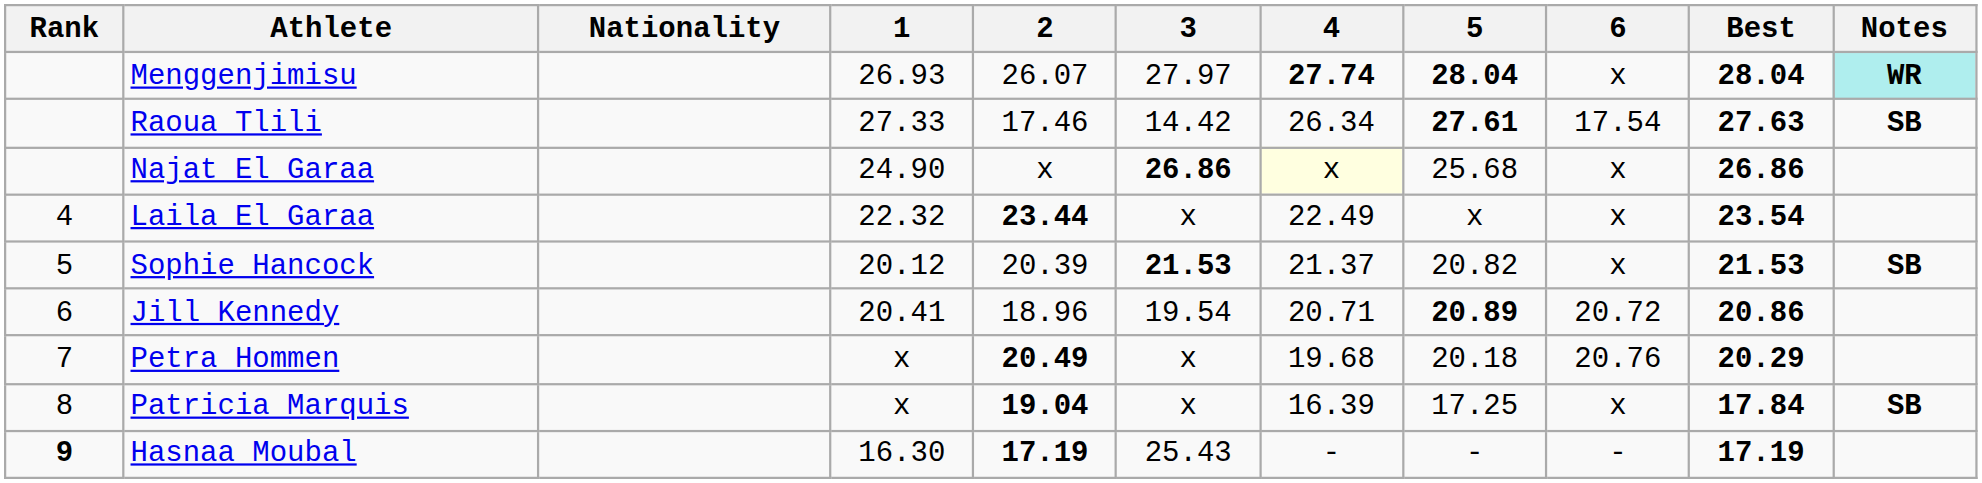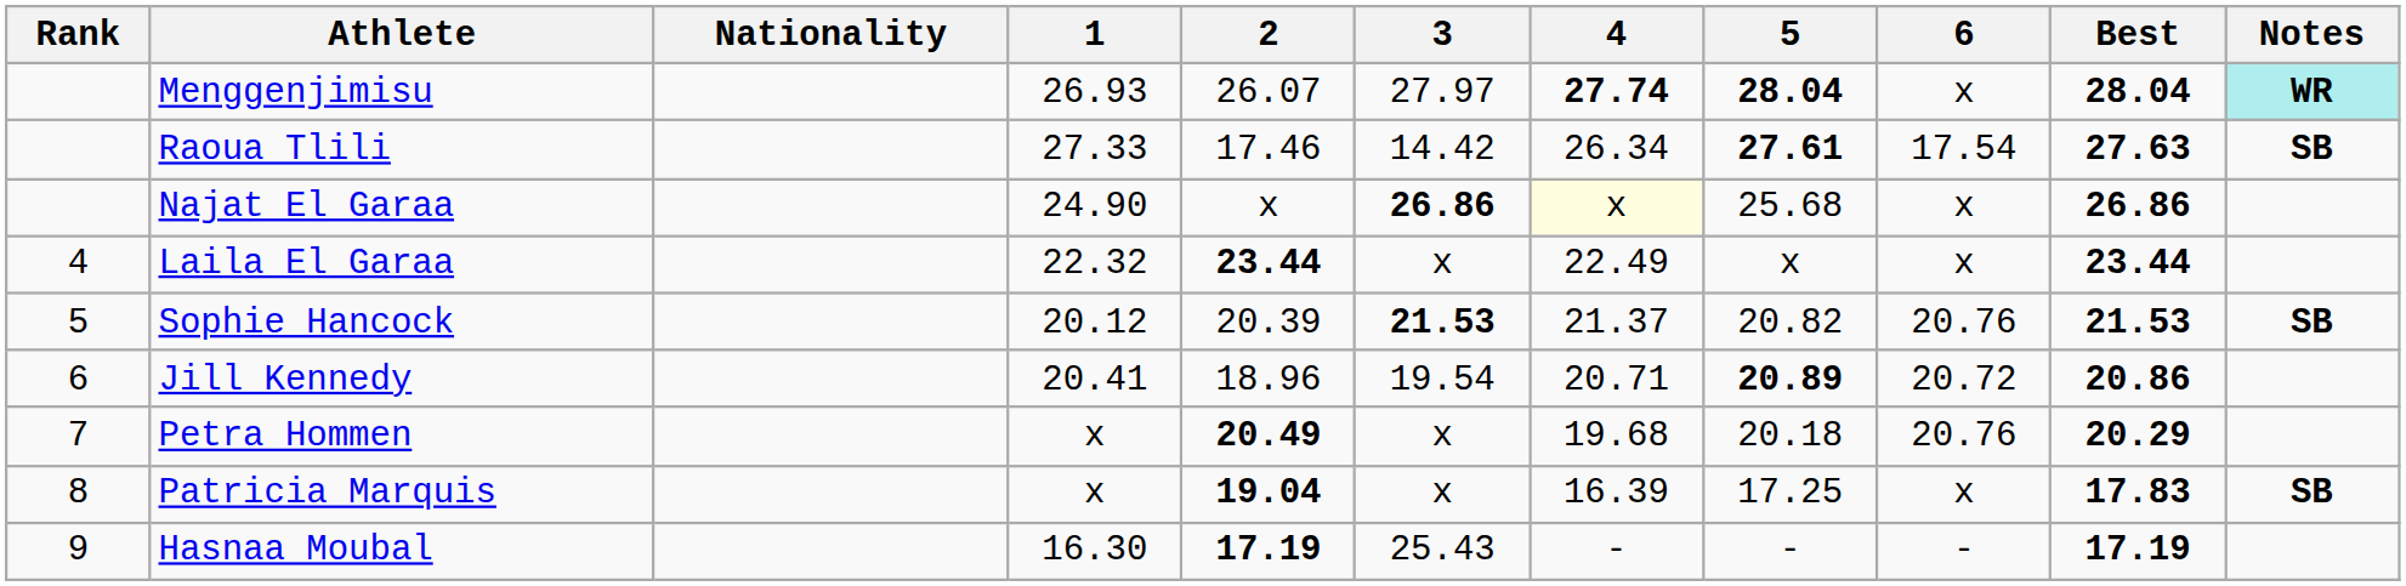Laila El Garaa | Best: 23.54 -> 23.44
Sophie Hancock | 6: x -> 20.76
Patricia Marquis | Best: 17.84 -> 17.83
Hasnaa Moubal | Rank: bold -> normal
